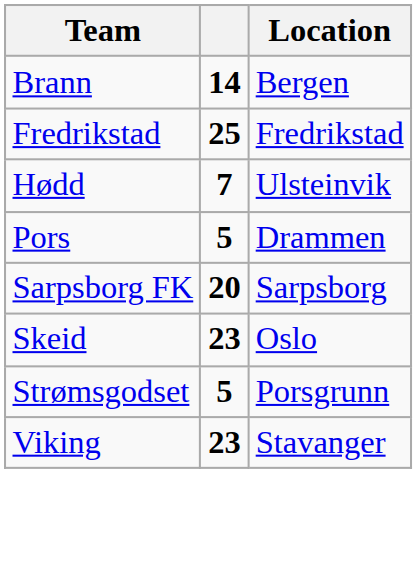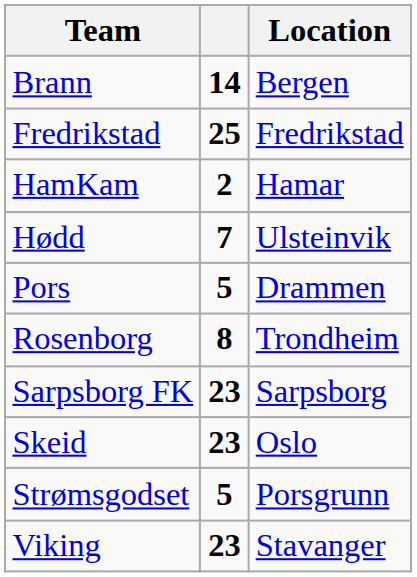+ row: HamKam | 2 | Hamar
+ row: Rosenborg | 8 | Trondheim
Sarpsborg FK | column 2: 20 -> 23
